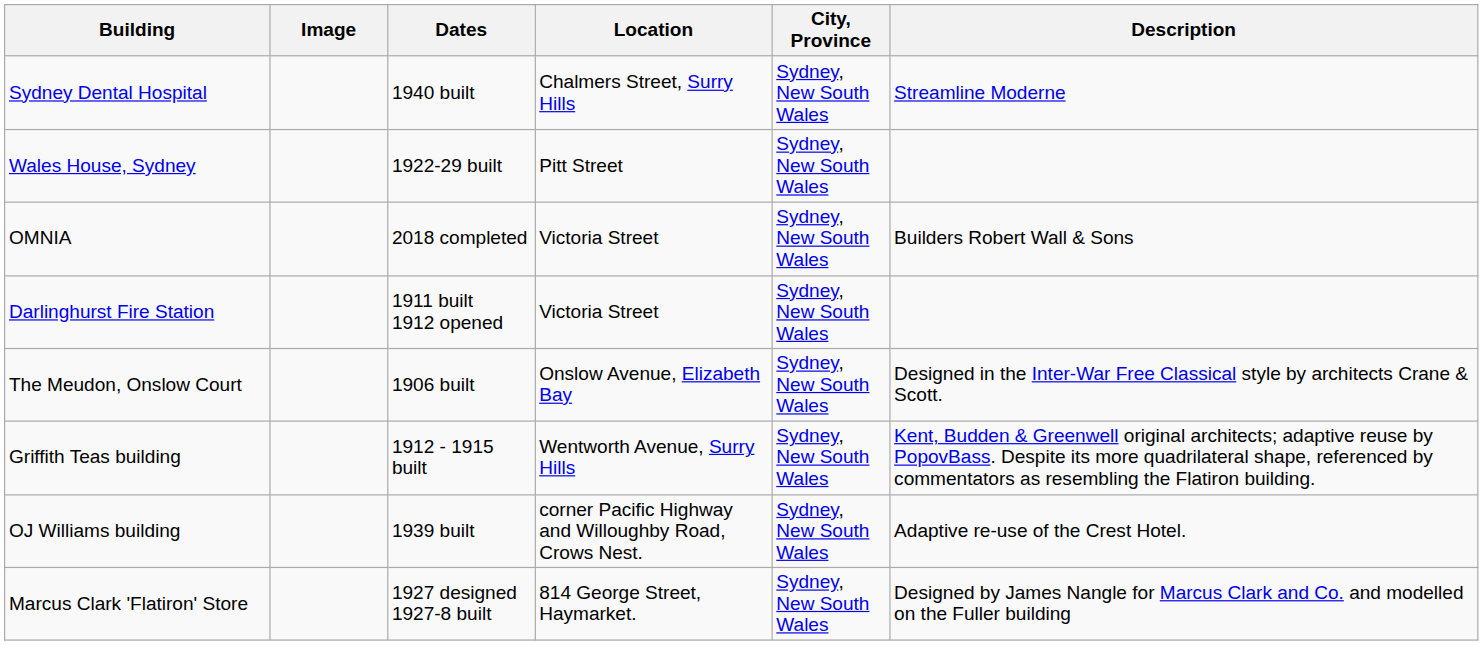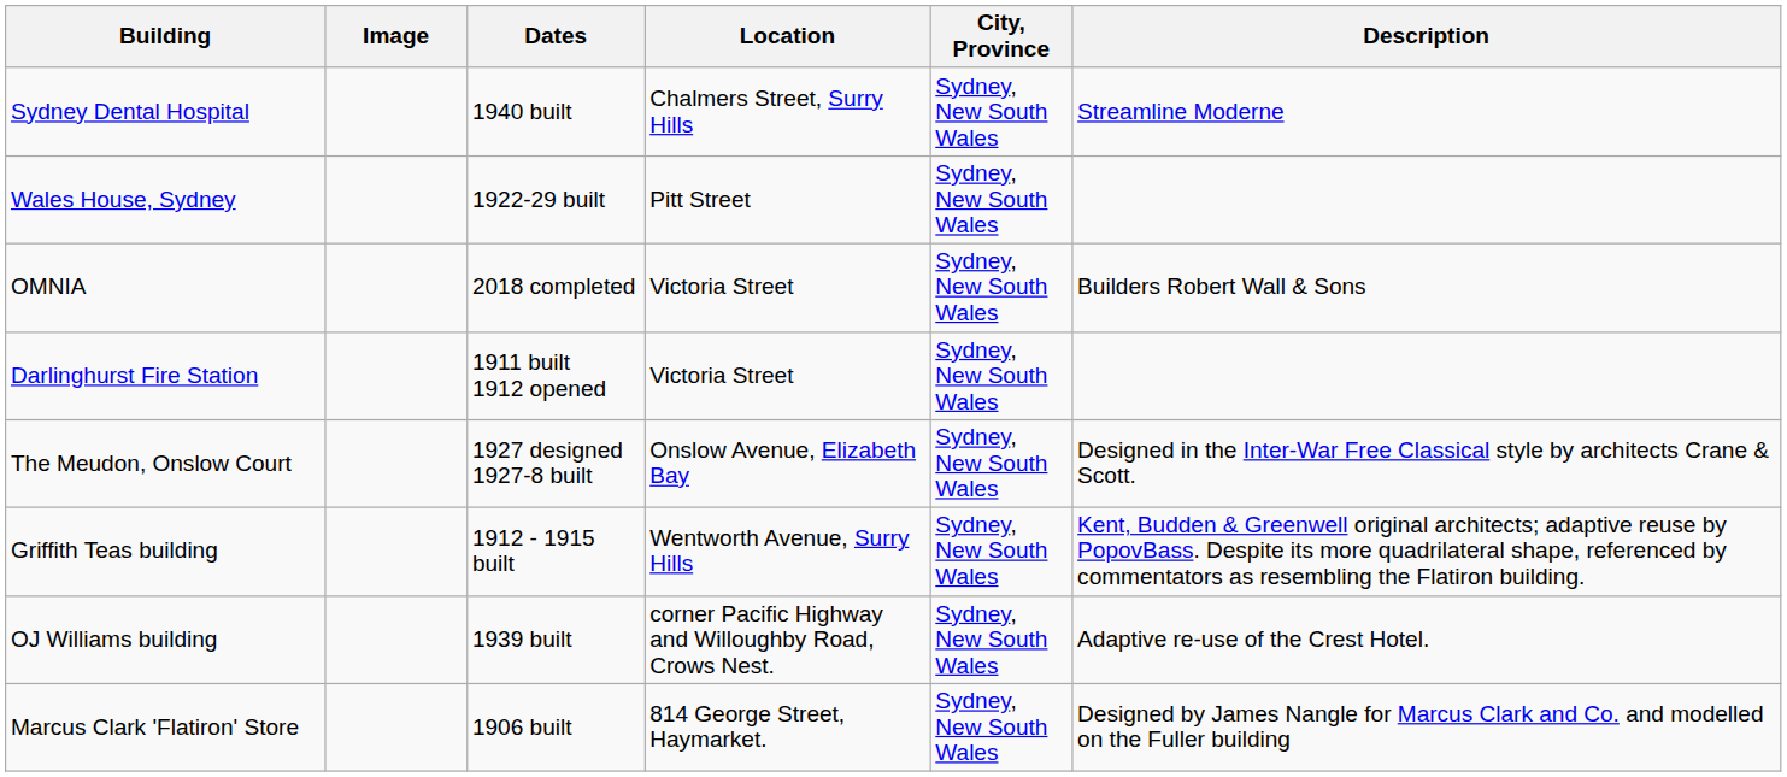The Meudon, Onslow Court | Dates: 1906 built -> 1927 designed 1927-8 built
Marcus Clark 'Flatiron' Store | Dates: 1927 designed 1927-8 built -> 1906 built
